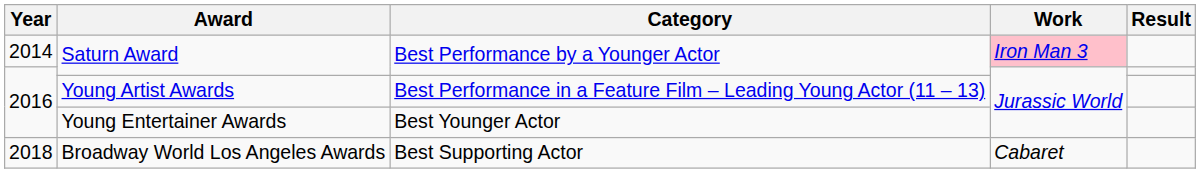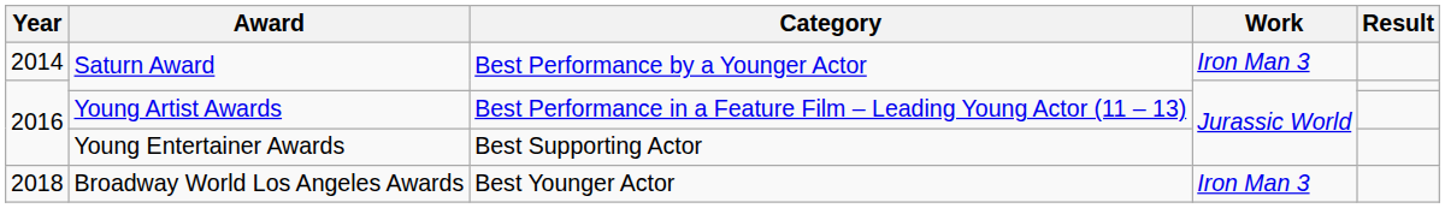2014 / Saturn Award | Work: pink background -> no background
Young Entertainer Awards | Category: Best Younger Actor -> Best Supporting Actor
Broadway World Los Angeles Awards | Category: Best Supporting Actor -> Best Younger Actor
Broadway World Los Angeles Awards | Work: Cabaret -> Iron Man 3
